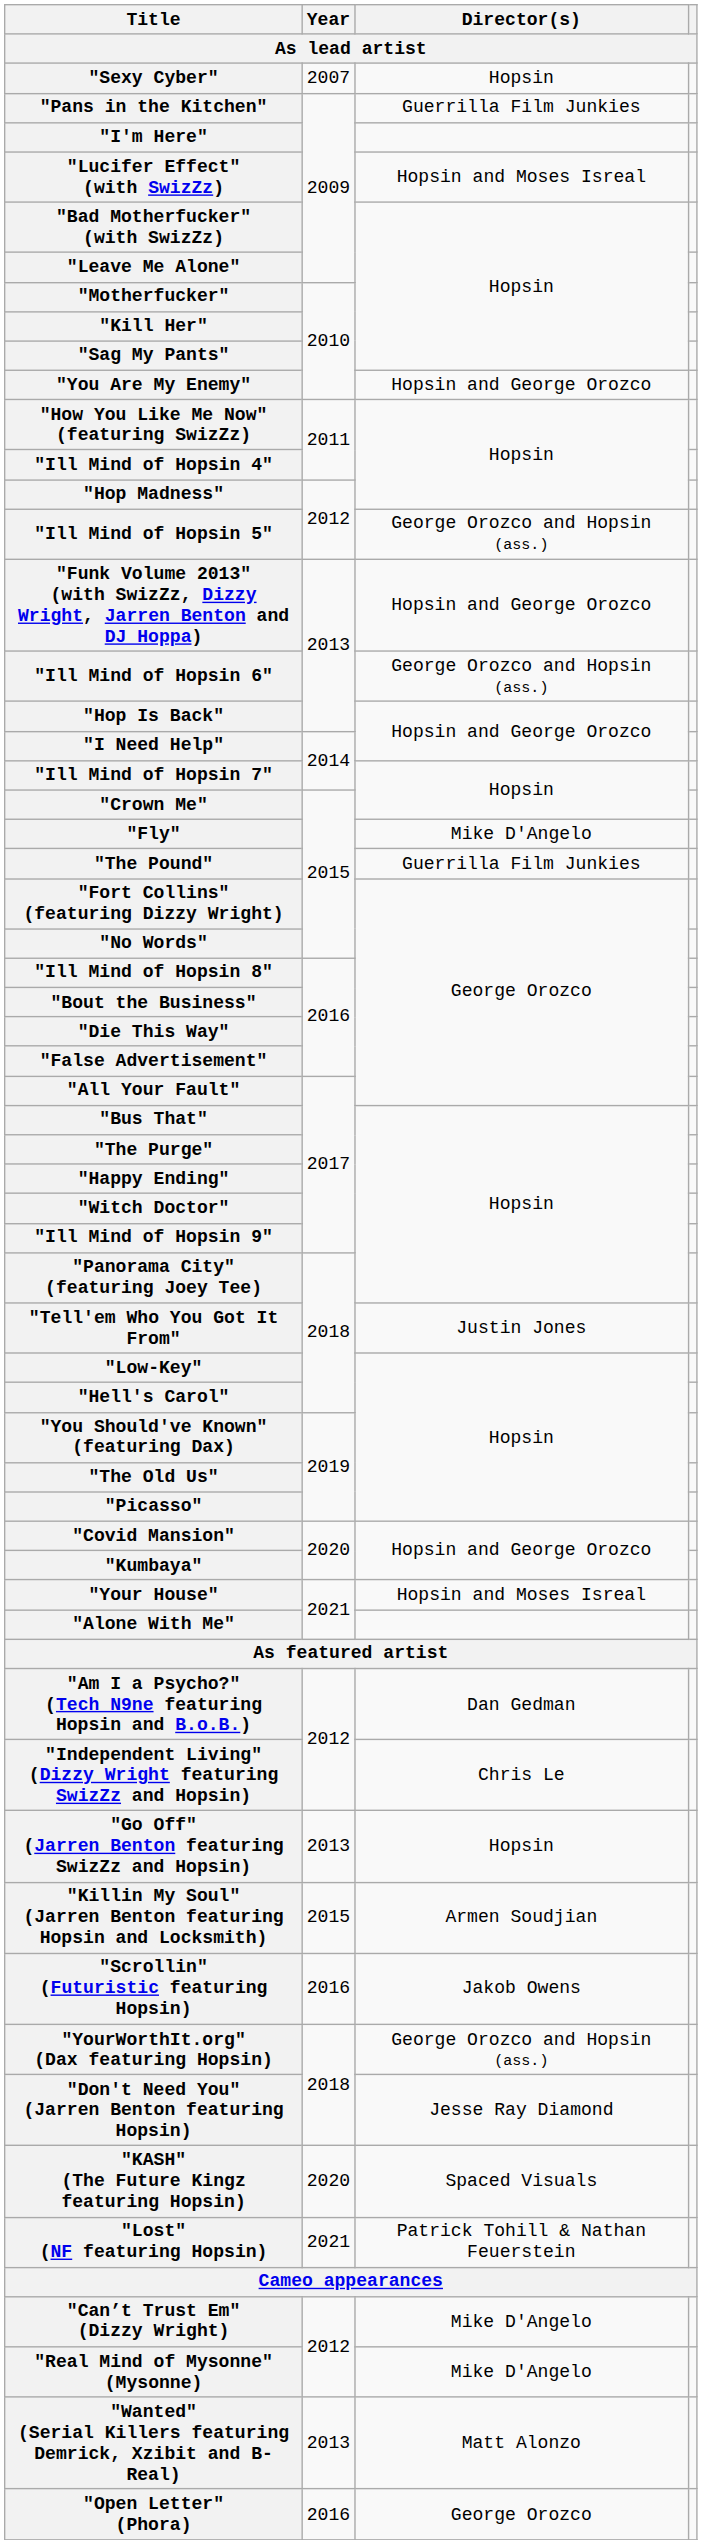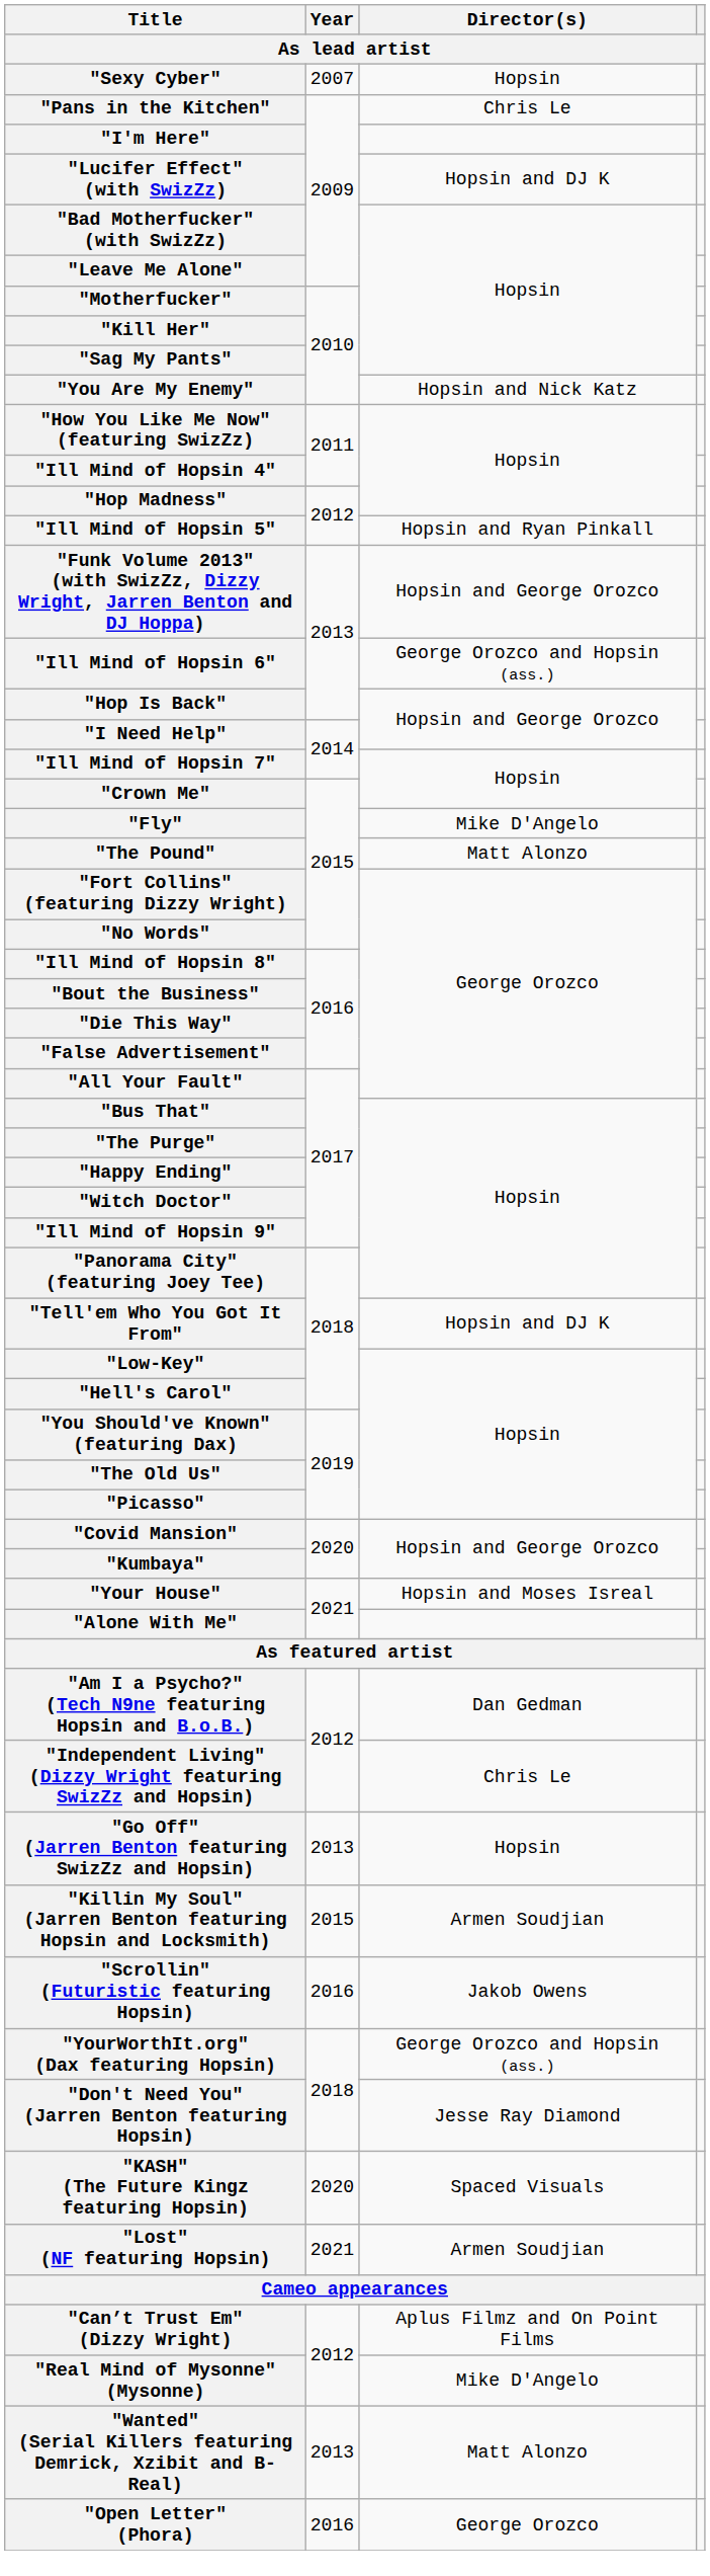"Pans in the Kitchen" | Director(s): Guerrilla Film Junkies -> Chris Le
"Lucifer Effect" (with SwizZz) | Director(s): Hopsin and Moses Isreal -> Hopsin and DJ K
"You Are My Enemy" | Director(s): Hopsin and George Orozco -> Hopsin and Nick Katz
"Ill Mind of Hopsin 5" | Director(s): George Orozco and Hopsin (ass.) -> Hopsin and Ryan Pinkall
"The Pound" | Director(s): Guerrilla Film Junkies -> Matt Alonzo
"Tell'em Who You Got It From" | Director(s): Justin Jones -> Hopsin and DJ K
"Lost" (NF featuring Hopsin) | Director(s): Patrick Tohill & Nathan Feuerstein -> Armen Soudjian
"Can’t Trust Em" (Dizzy Wright) | Director(s): Mike D'Angelo -> Aplus Filmz and On Point Films
